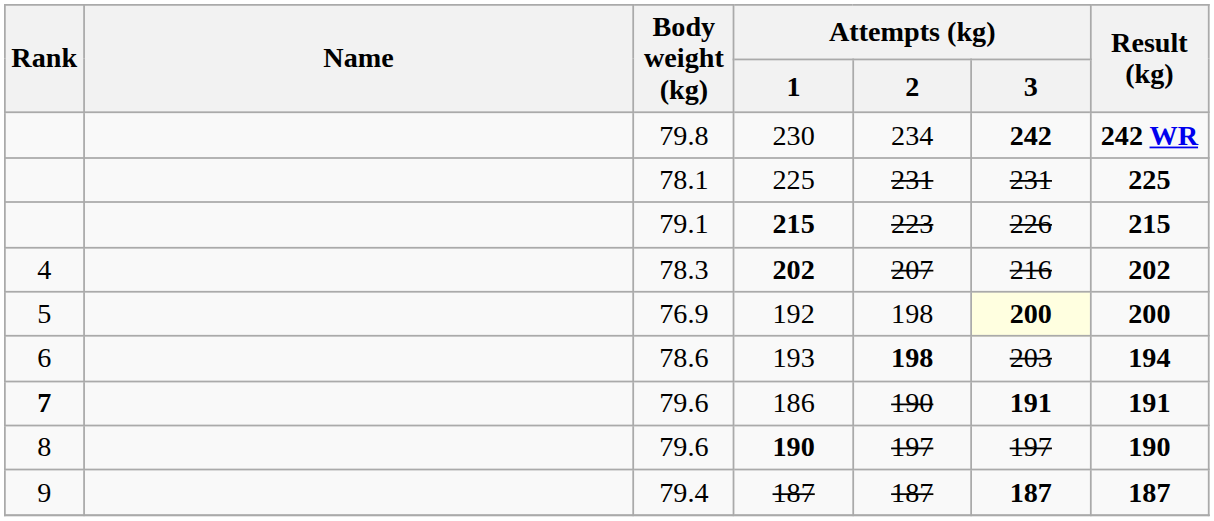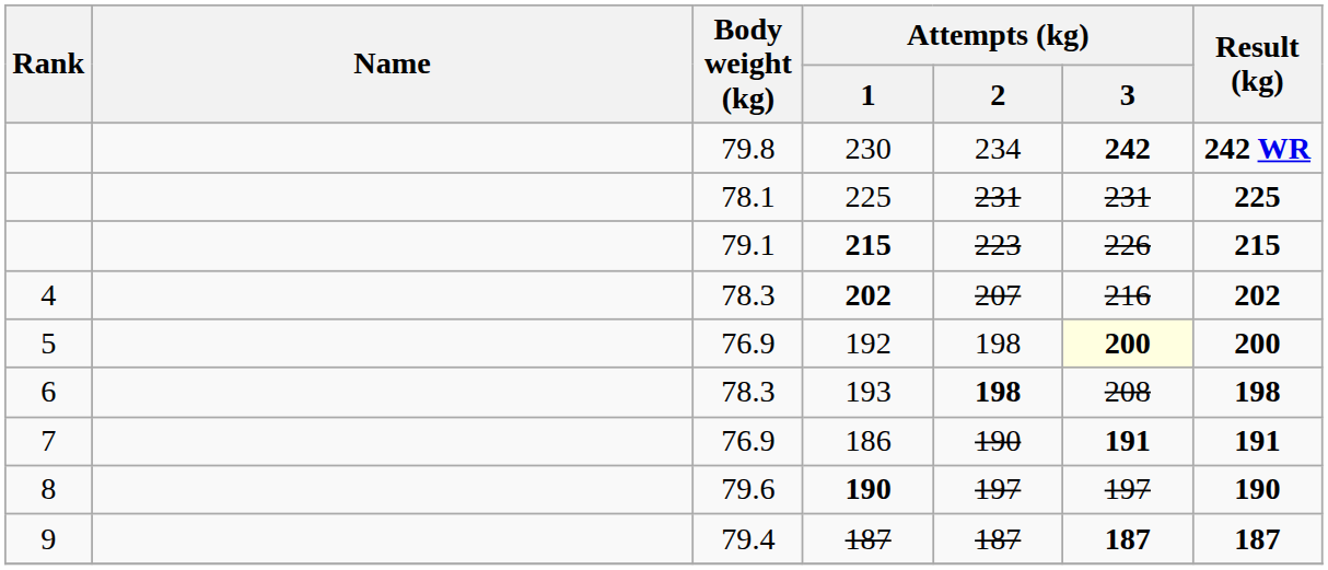193 | Body weight (kg): 78.6 -> 78.3
193 | Attempts (kg) / 3: 203 -> 208
193 | Result (kg): 194 -> 198
186 | Rank: bold -> normal
186 | Body weight (kg): 79.6 -> 76.9
